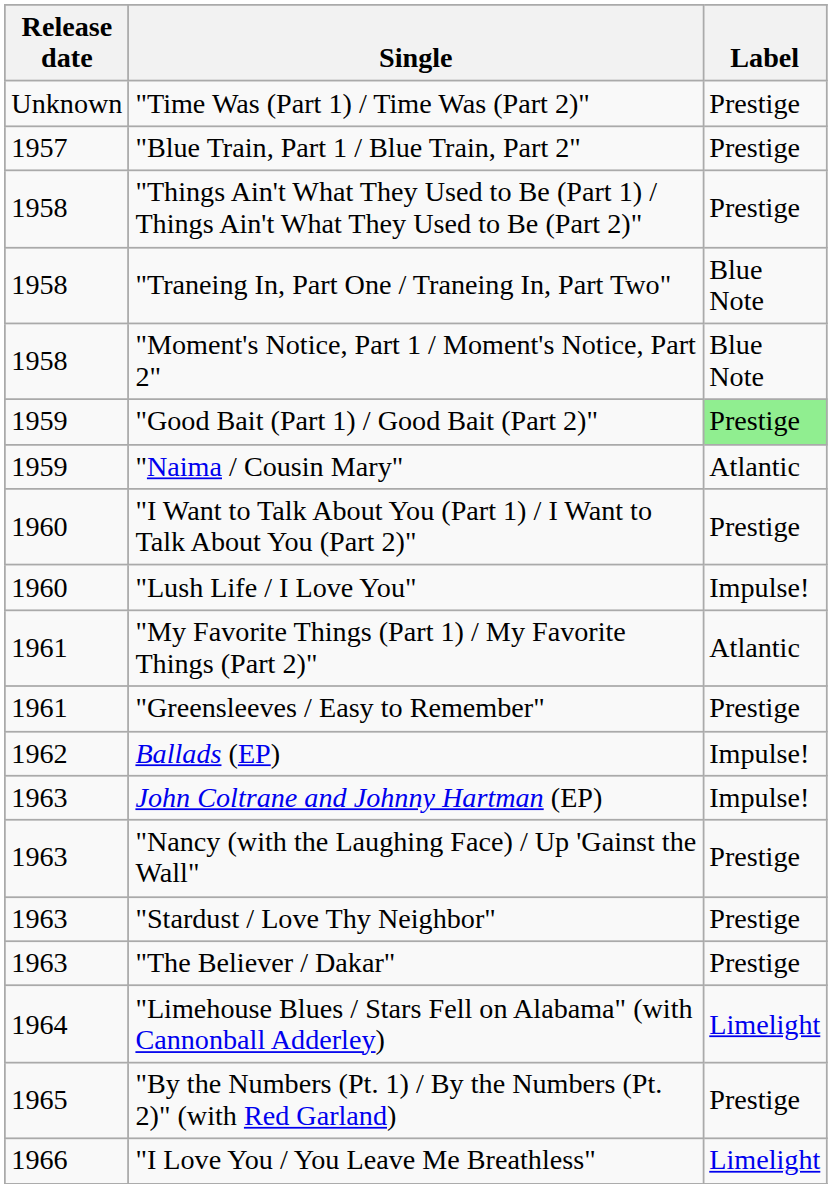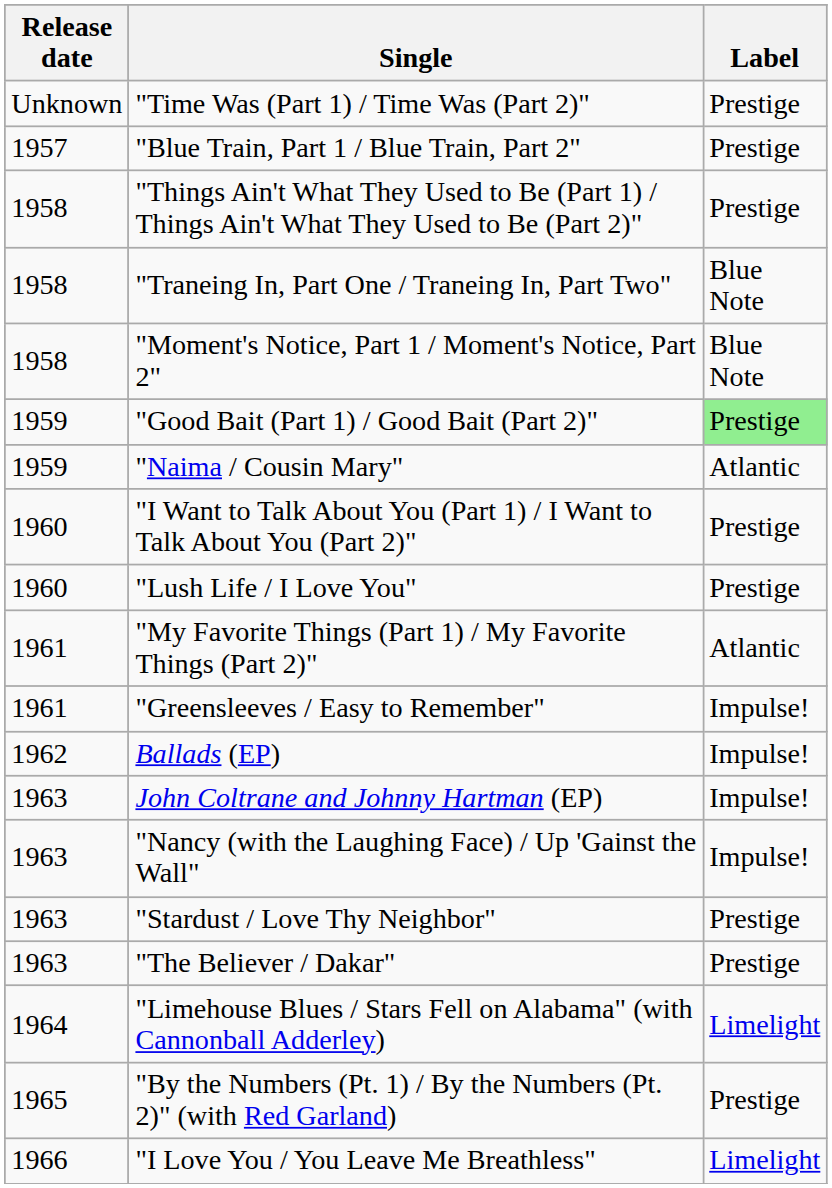"Lush Life / I Love You" | Label: Impulse! -> Prestige
"Greensleeves / Easy to Remember" | Label: Prestige -> Impulse!
"Nancy (with the Laughing Face) / Up 'Gainst the Wall" | Label: Prestige -> Impulse!
